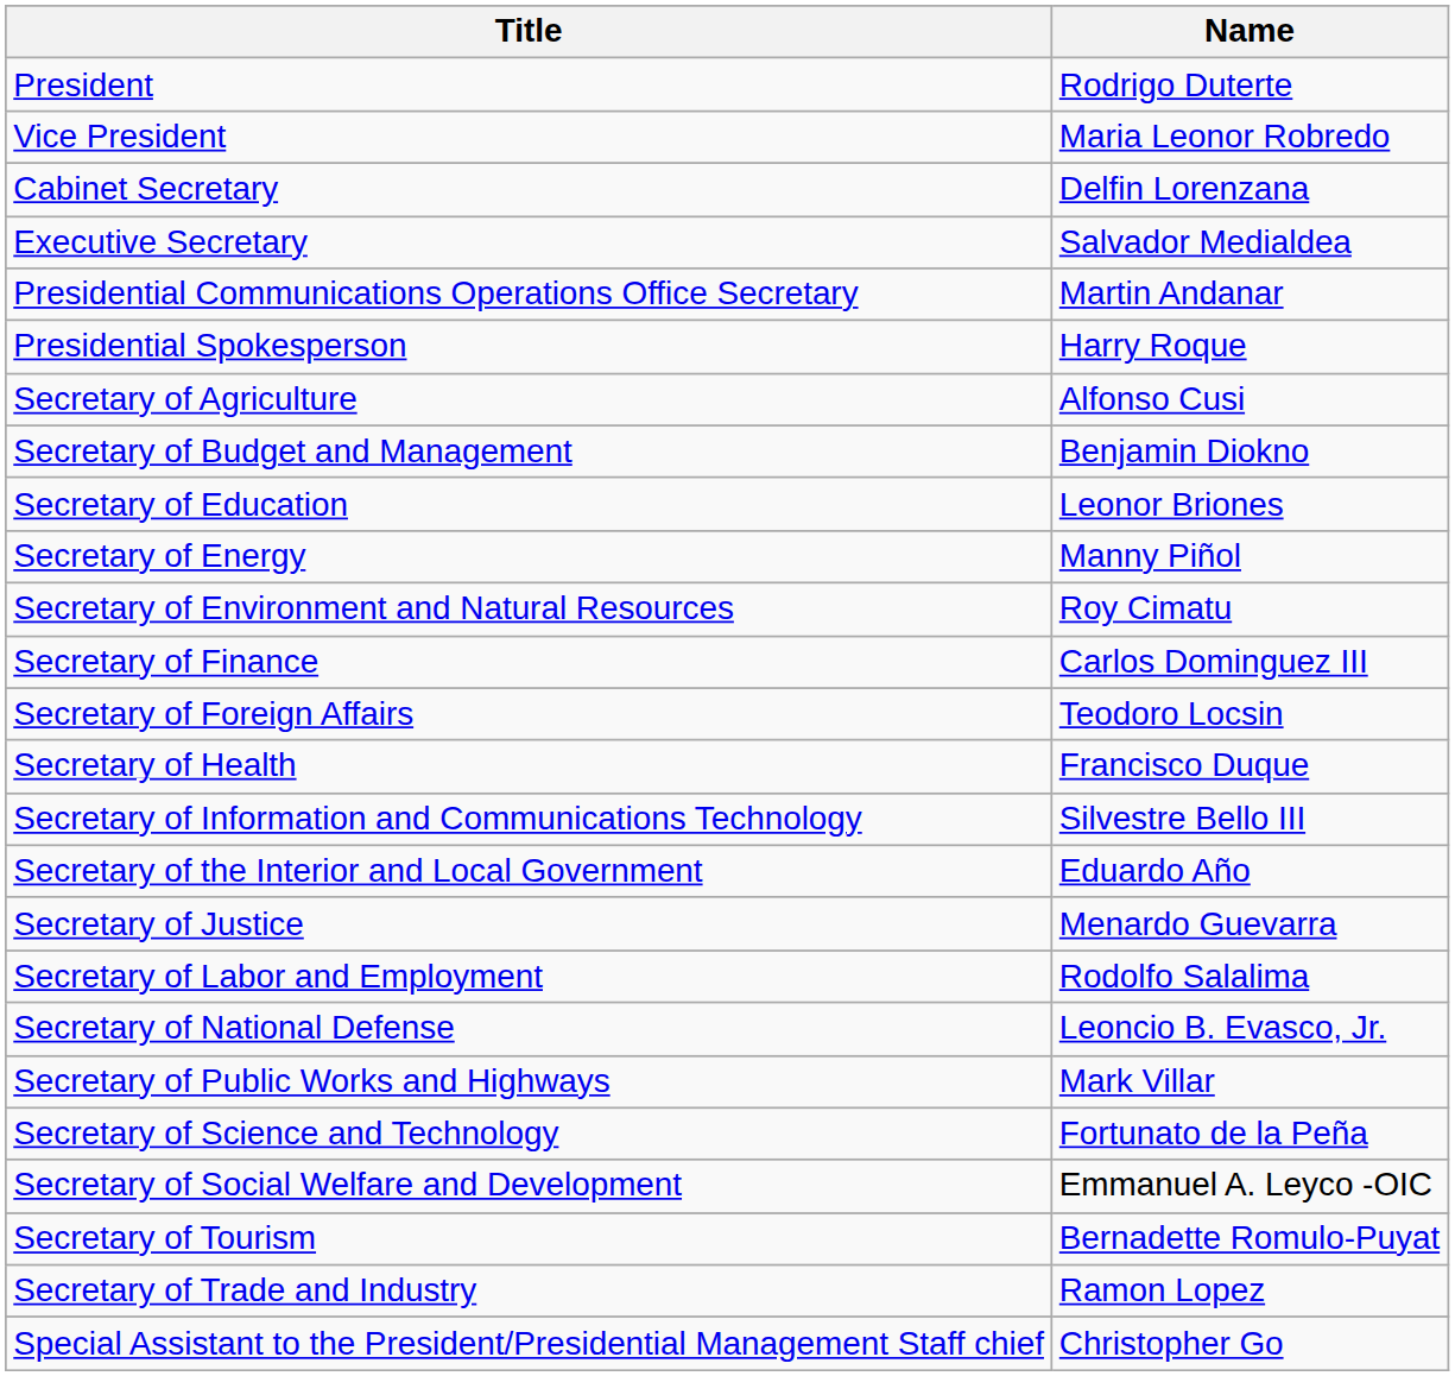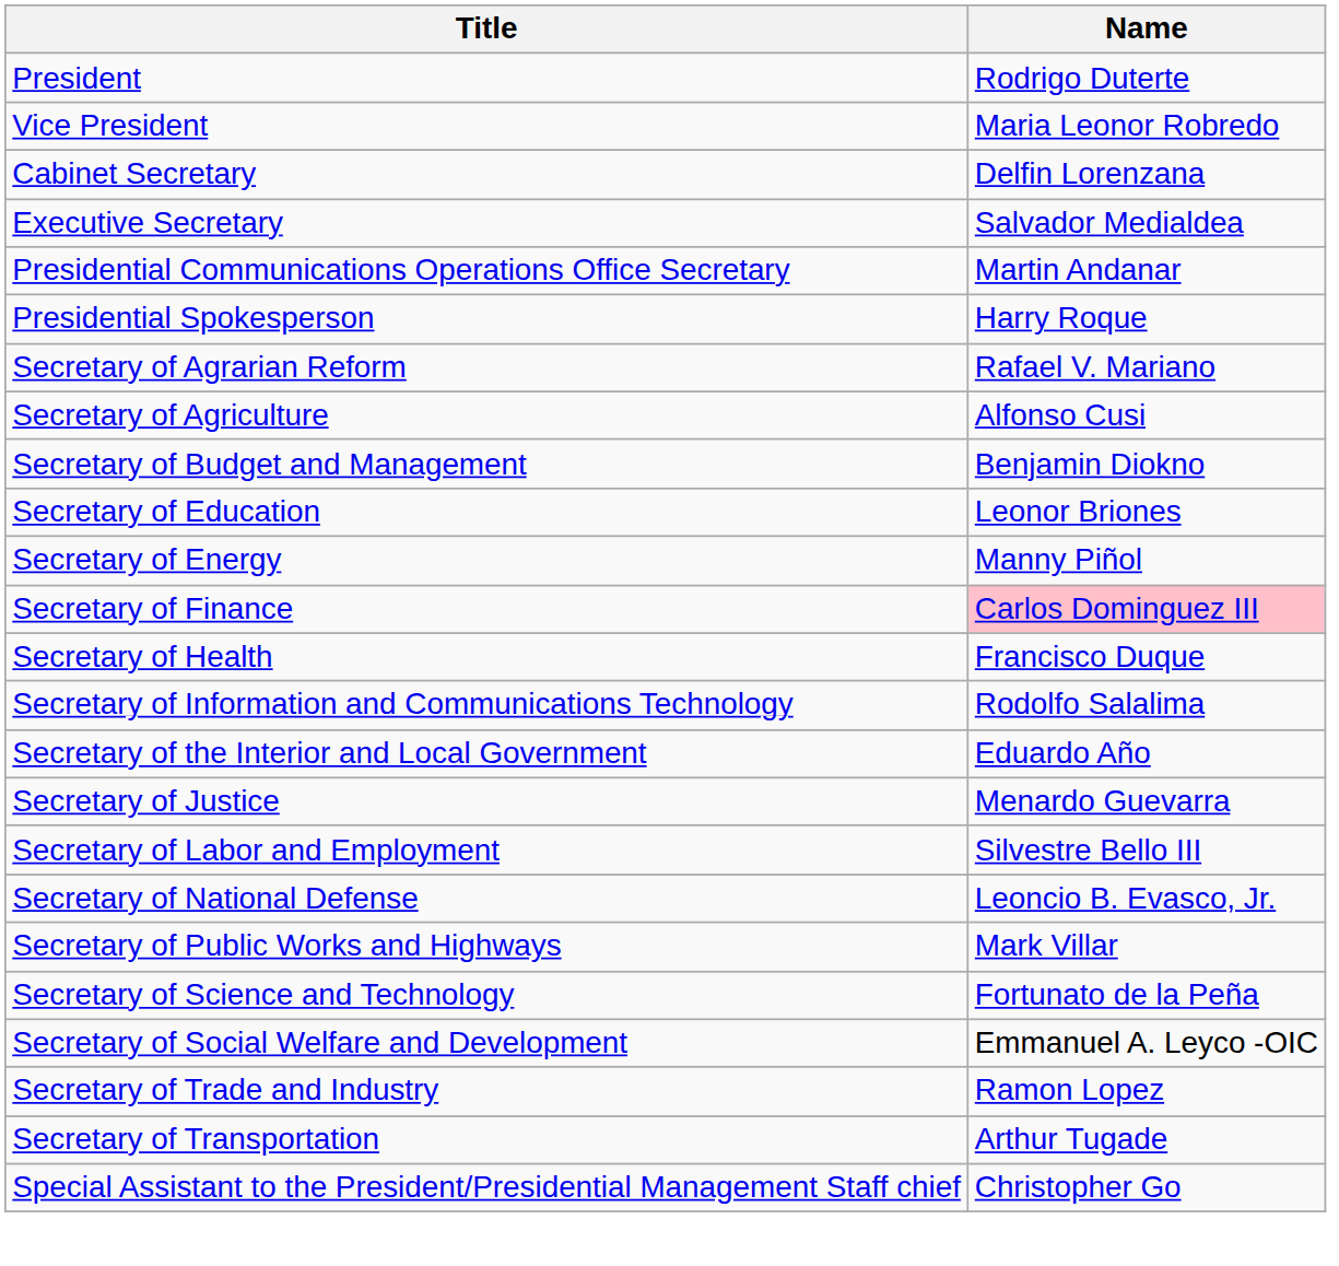+ row: Secretary of Agrarian Reform | Rafael V. Mariano
- row: Secretary of Environment and Natural Resources | Roy Cimatu
Secretary of Finance | Name: no background -> pink background
- row: Secretary of Foreign Affairs | Teodoro Locsin
Secretary of Information and Communications Technology | Name: Silvestre Bello III -> Rodolfo Salalima
Secretary of Labor and Employment | Name: Rodolfo Salalima -> Silvestre Bello III
- row: Secretary of Tourism | Bernadette Romulo-Puyat
+ row: Secretary of Transportation | Arthur Tugade
